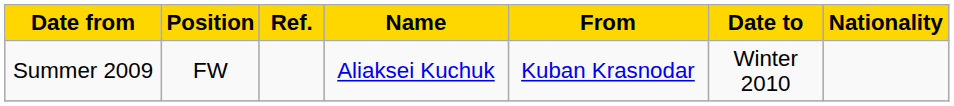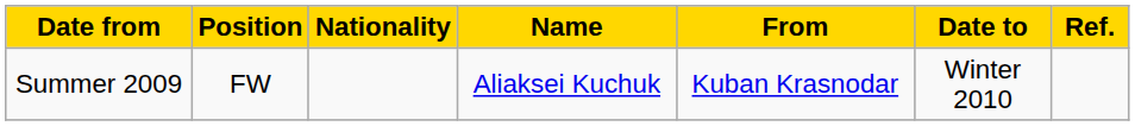columns swapped: Nationality <-> Ref.
